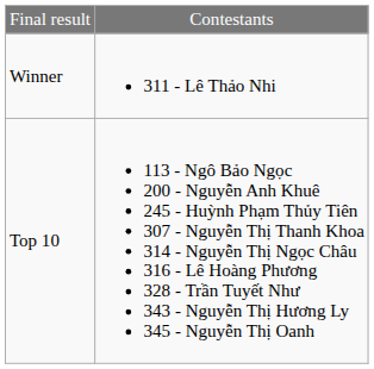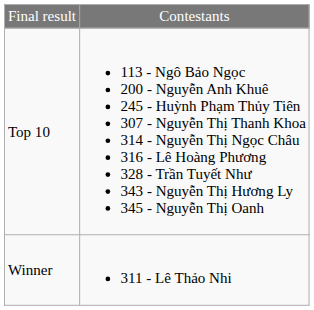rows swapped: Winner <-> Top 10
